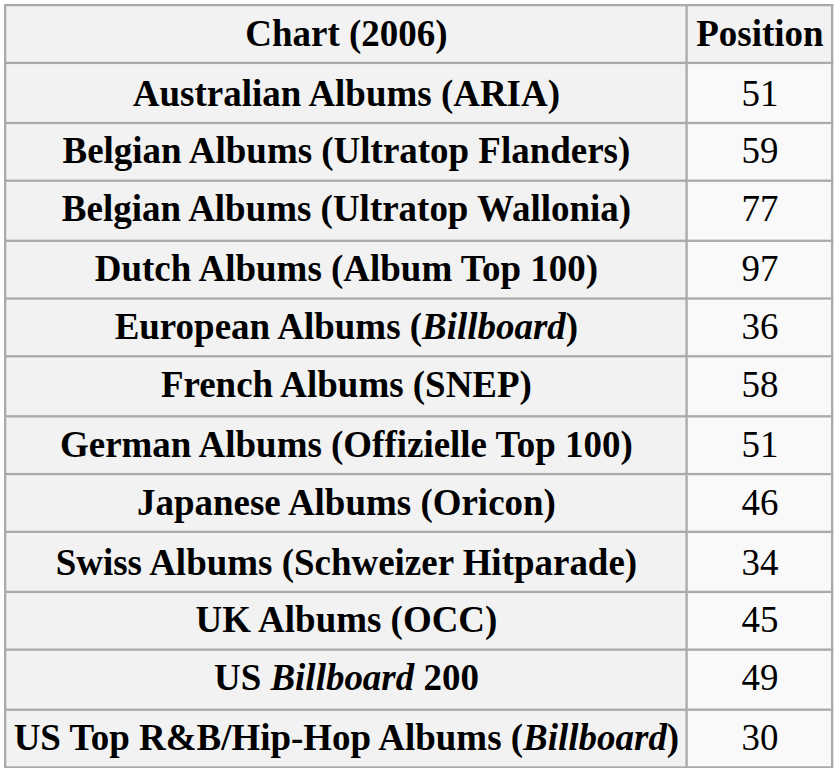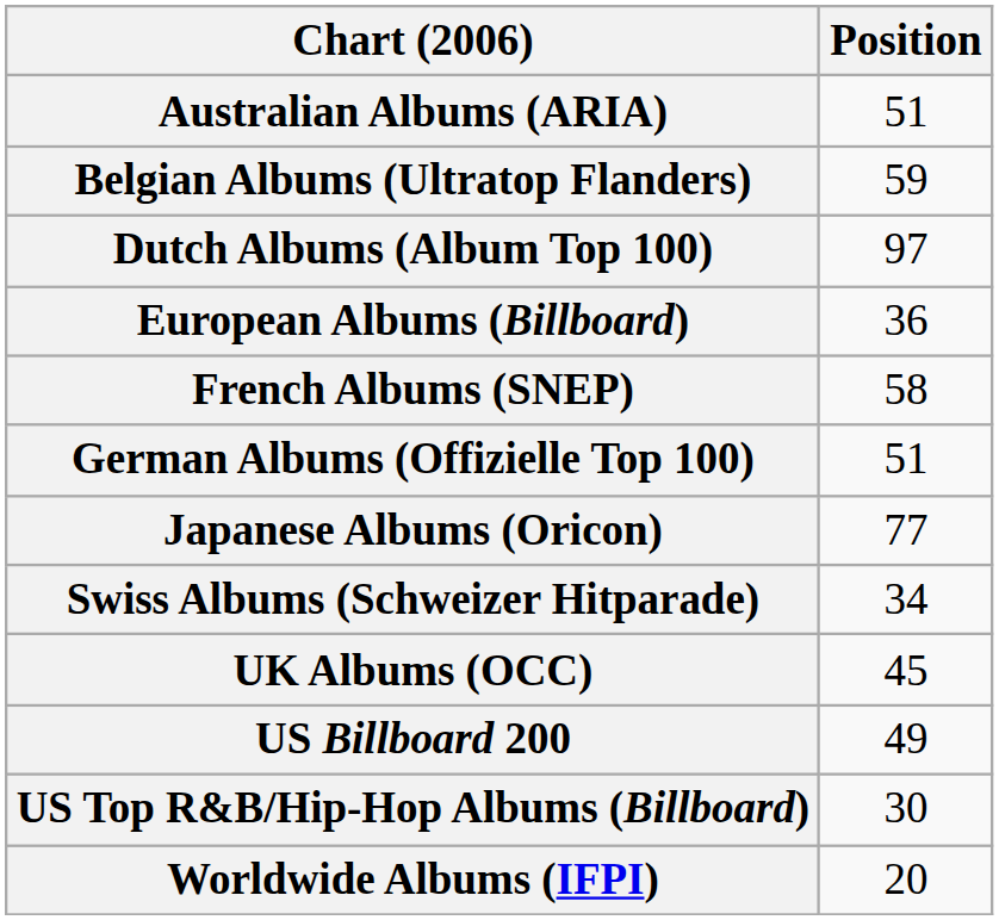- row: Belgian Albums (Ultratop Wallonia) | 77
Japanese Albums (Oricon) | Position: 46 -> 77
+ row: Worldwide Albums (IFPI) | 20
